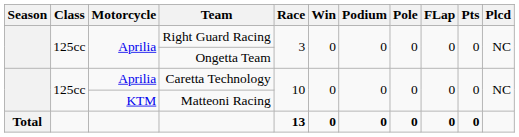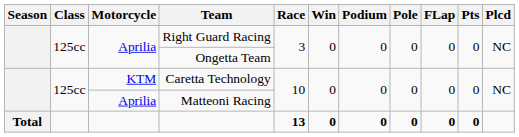Caretta Technology | Motorcycle: Aprilia -> KTM
Matteoni Racing | Motorcycle: KTM -> Aprilia
